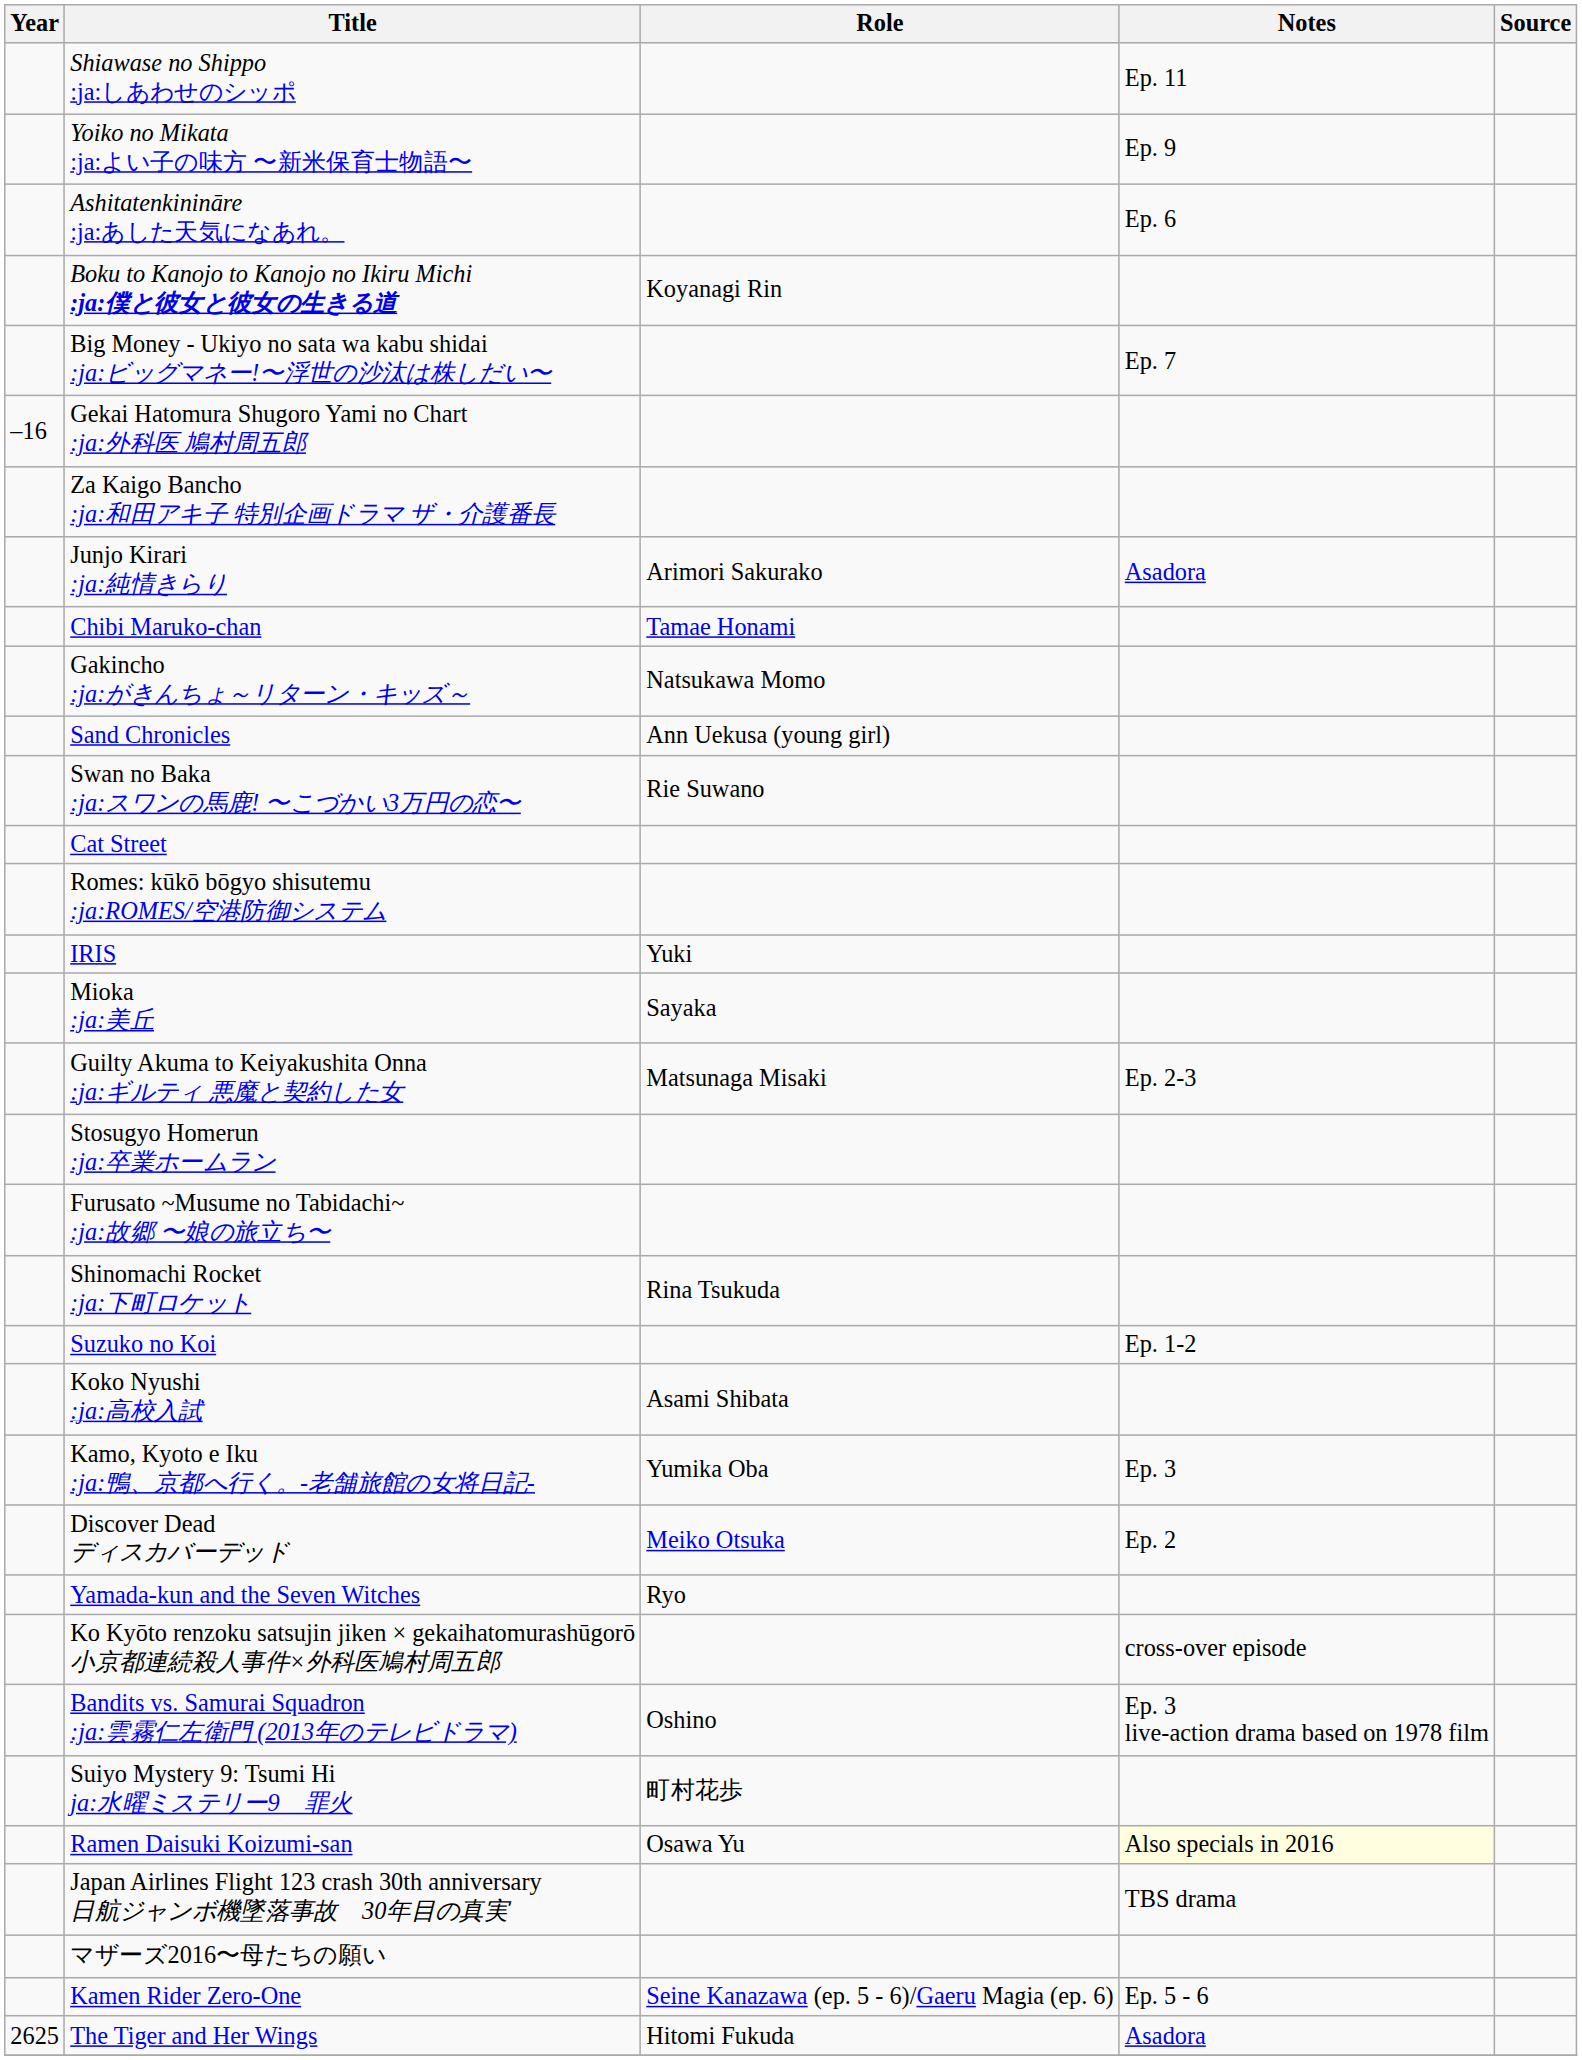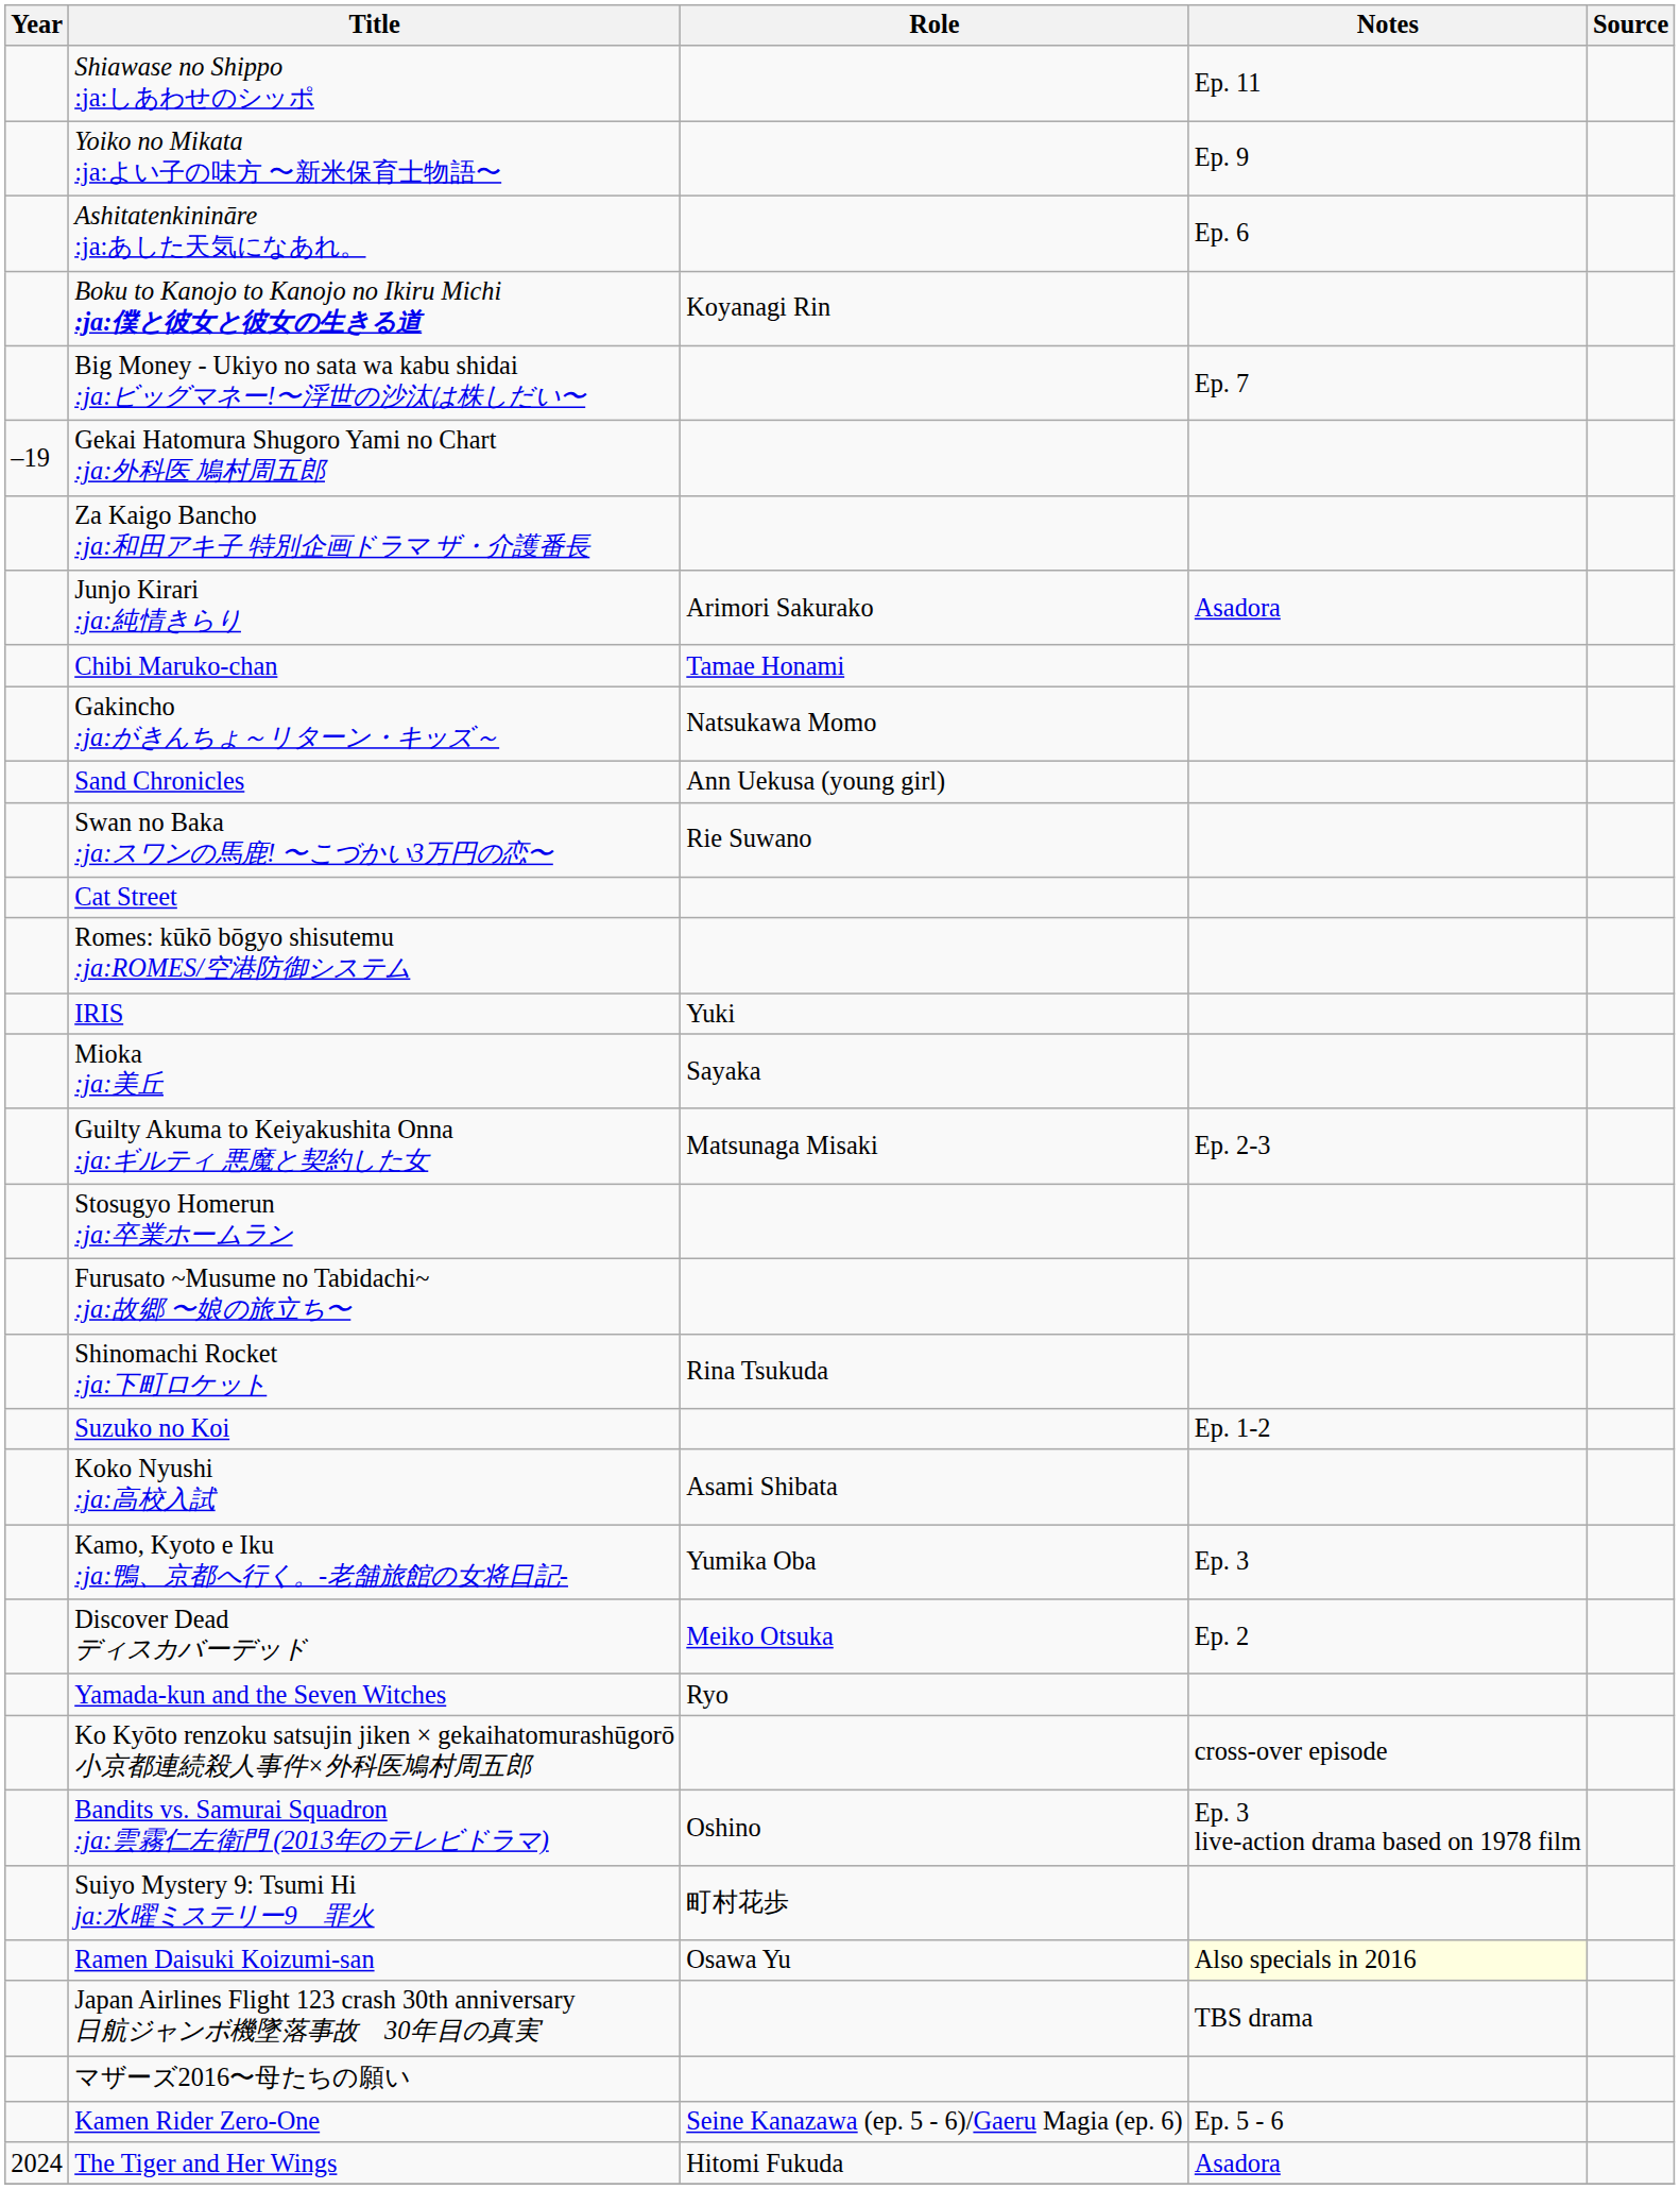Gekai Hatomura Shugoro Yami no Chart :ja:外科医 鳩村周五郎 | Year: –16 -> –19
The Tiger and Her Wings | Year: 2625 -> 2024
